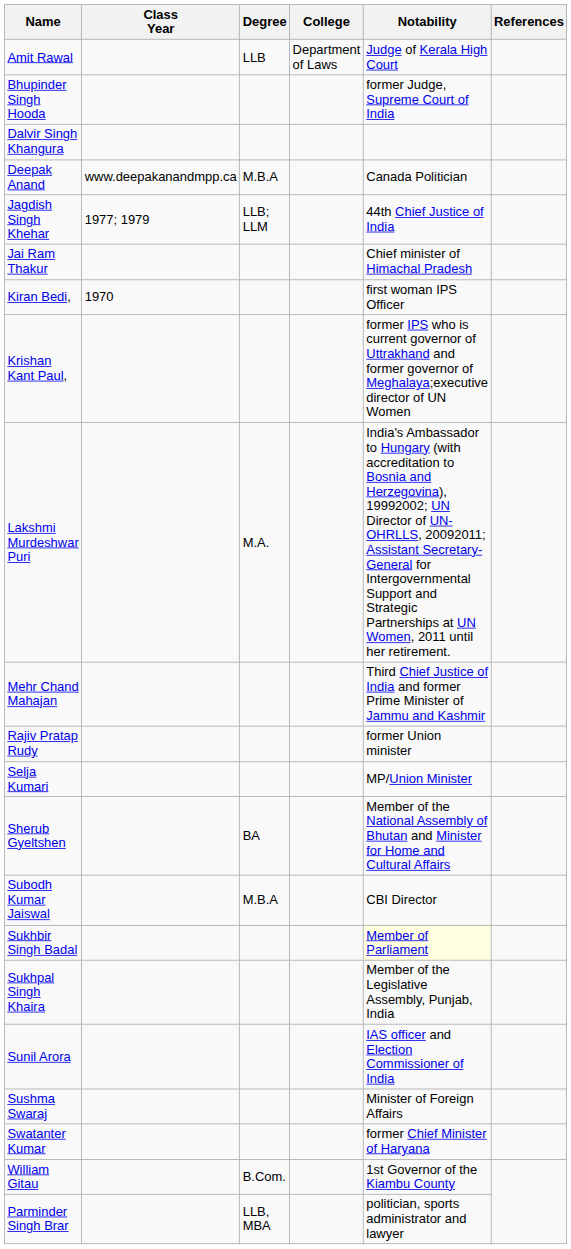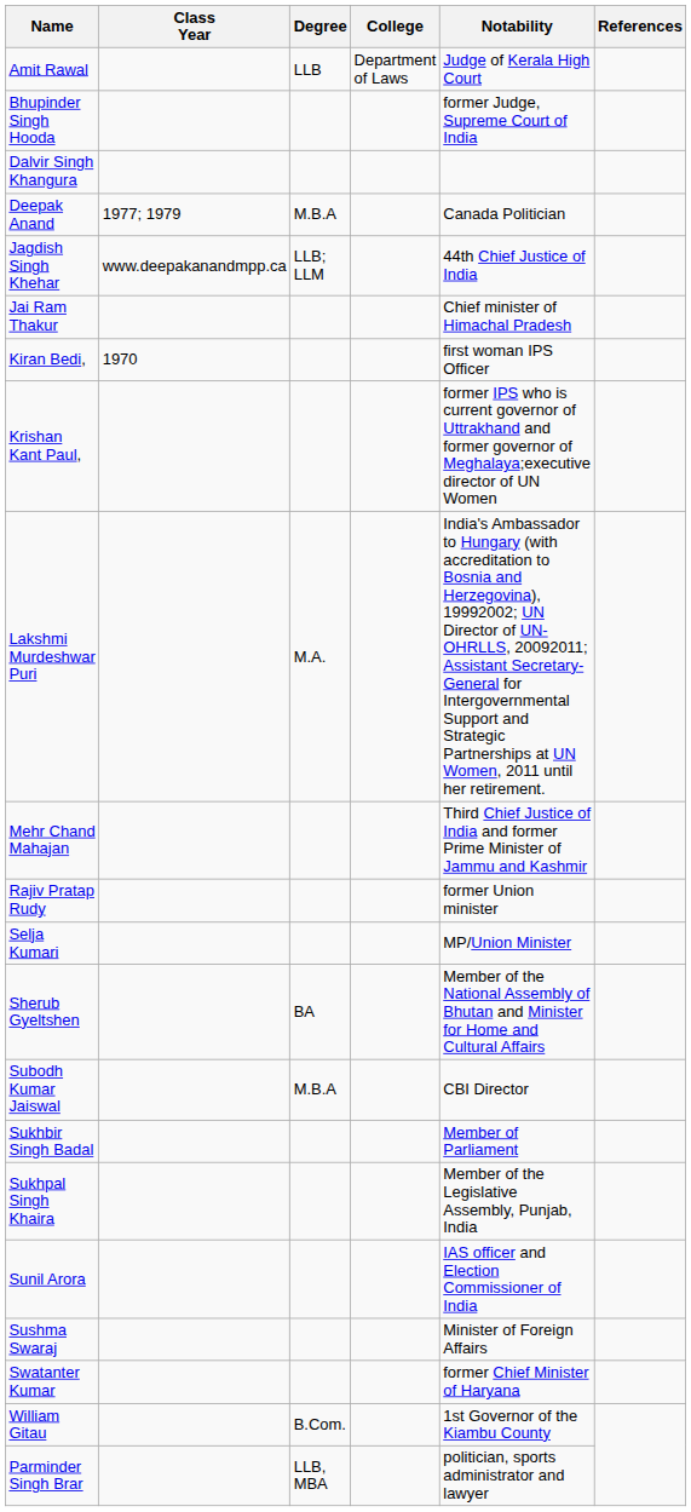Deepak Anand | Class Year: www.deepakanandmpp.ca -> 1977; 1979
Jagdish Singh Khehar | Class Year: 1977; 1979 -> www.deepakanandmpp.ca
Sukhbir Singh Badal | Notability: lightyellow background -> no background
